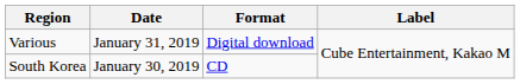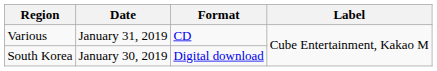Various | Format: Digital download -> CD
South Korea | Format: CD -> Digital download
